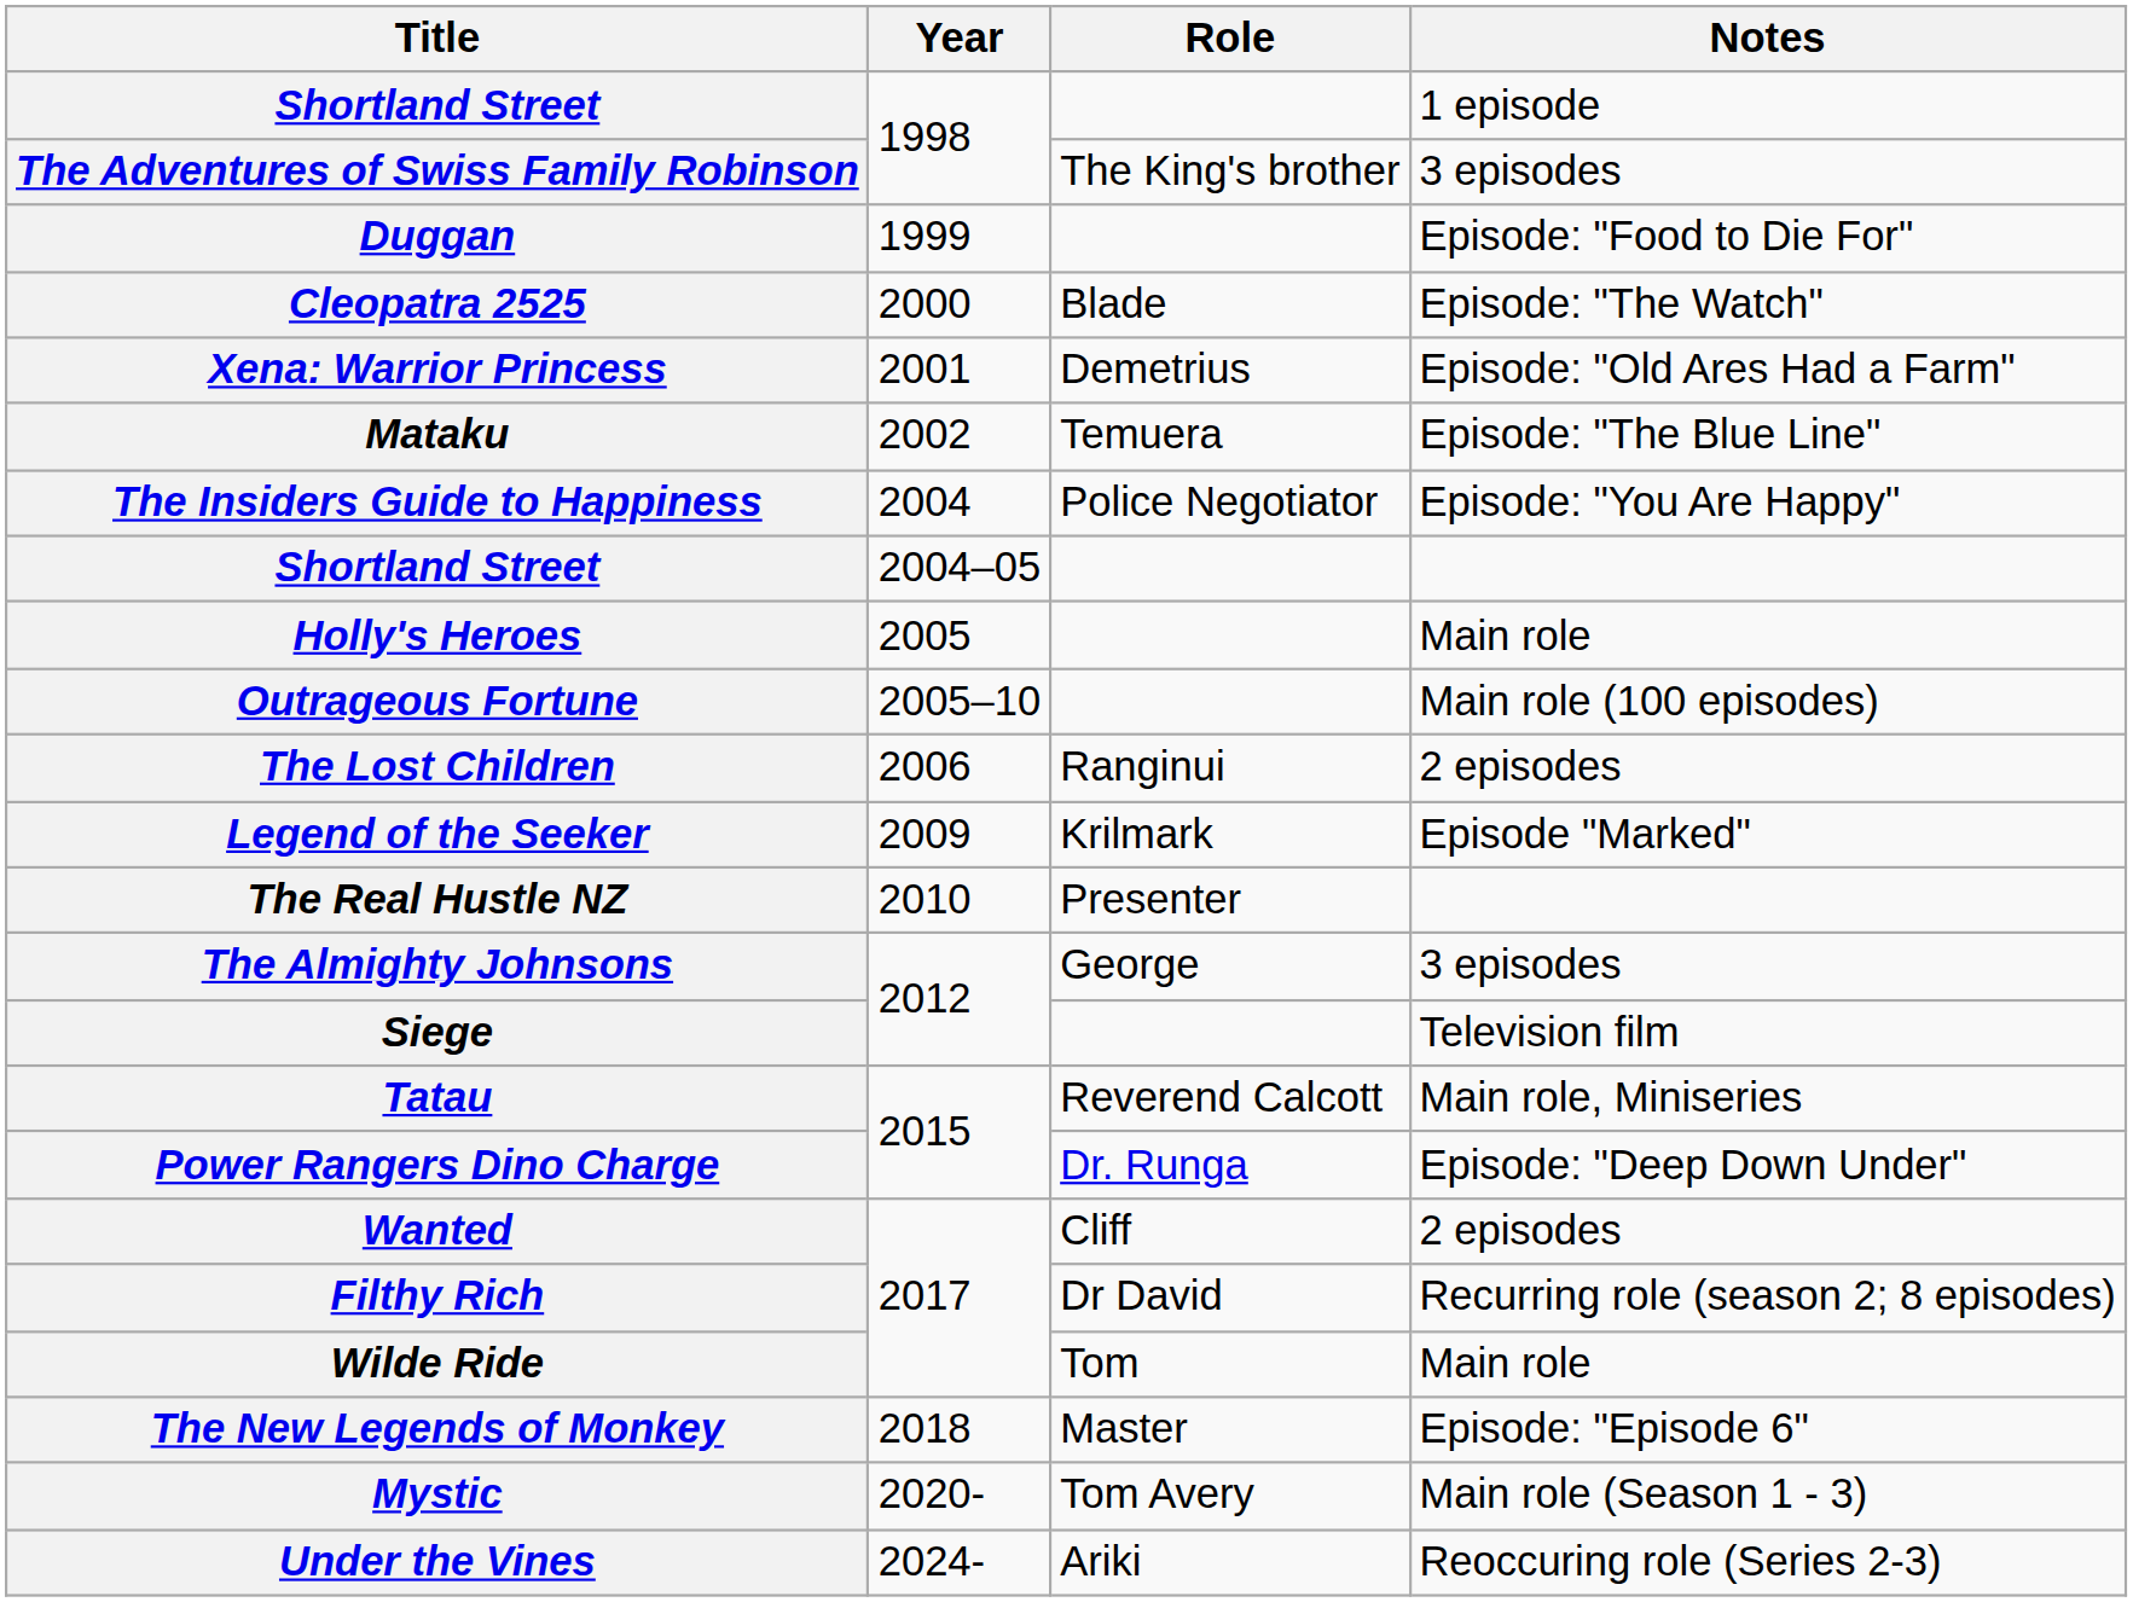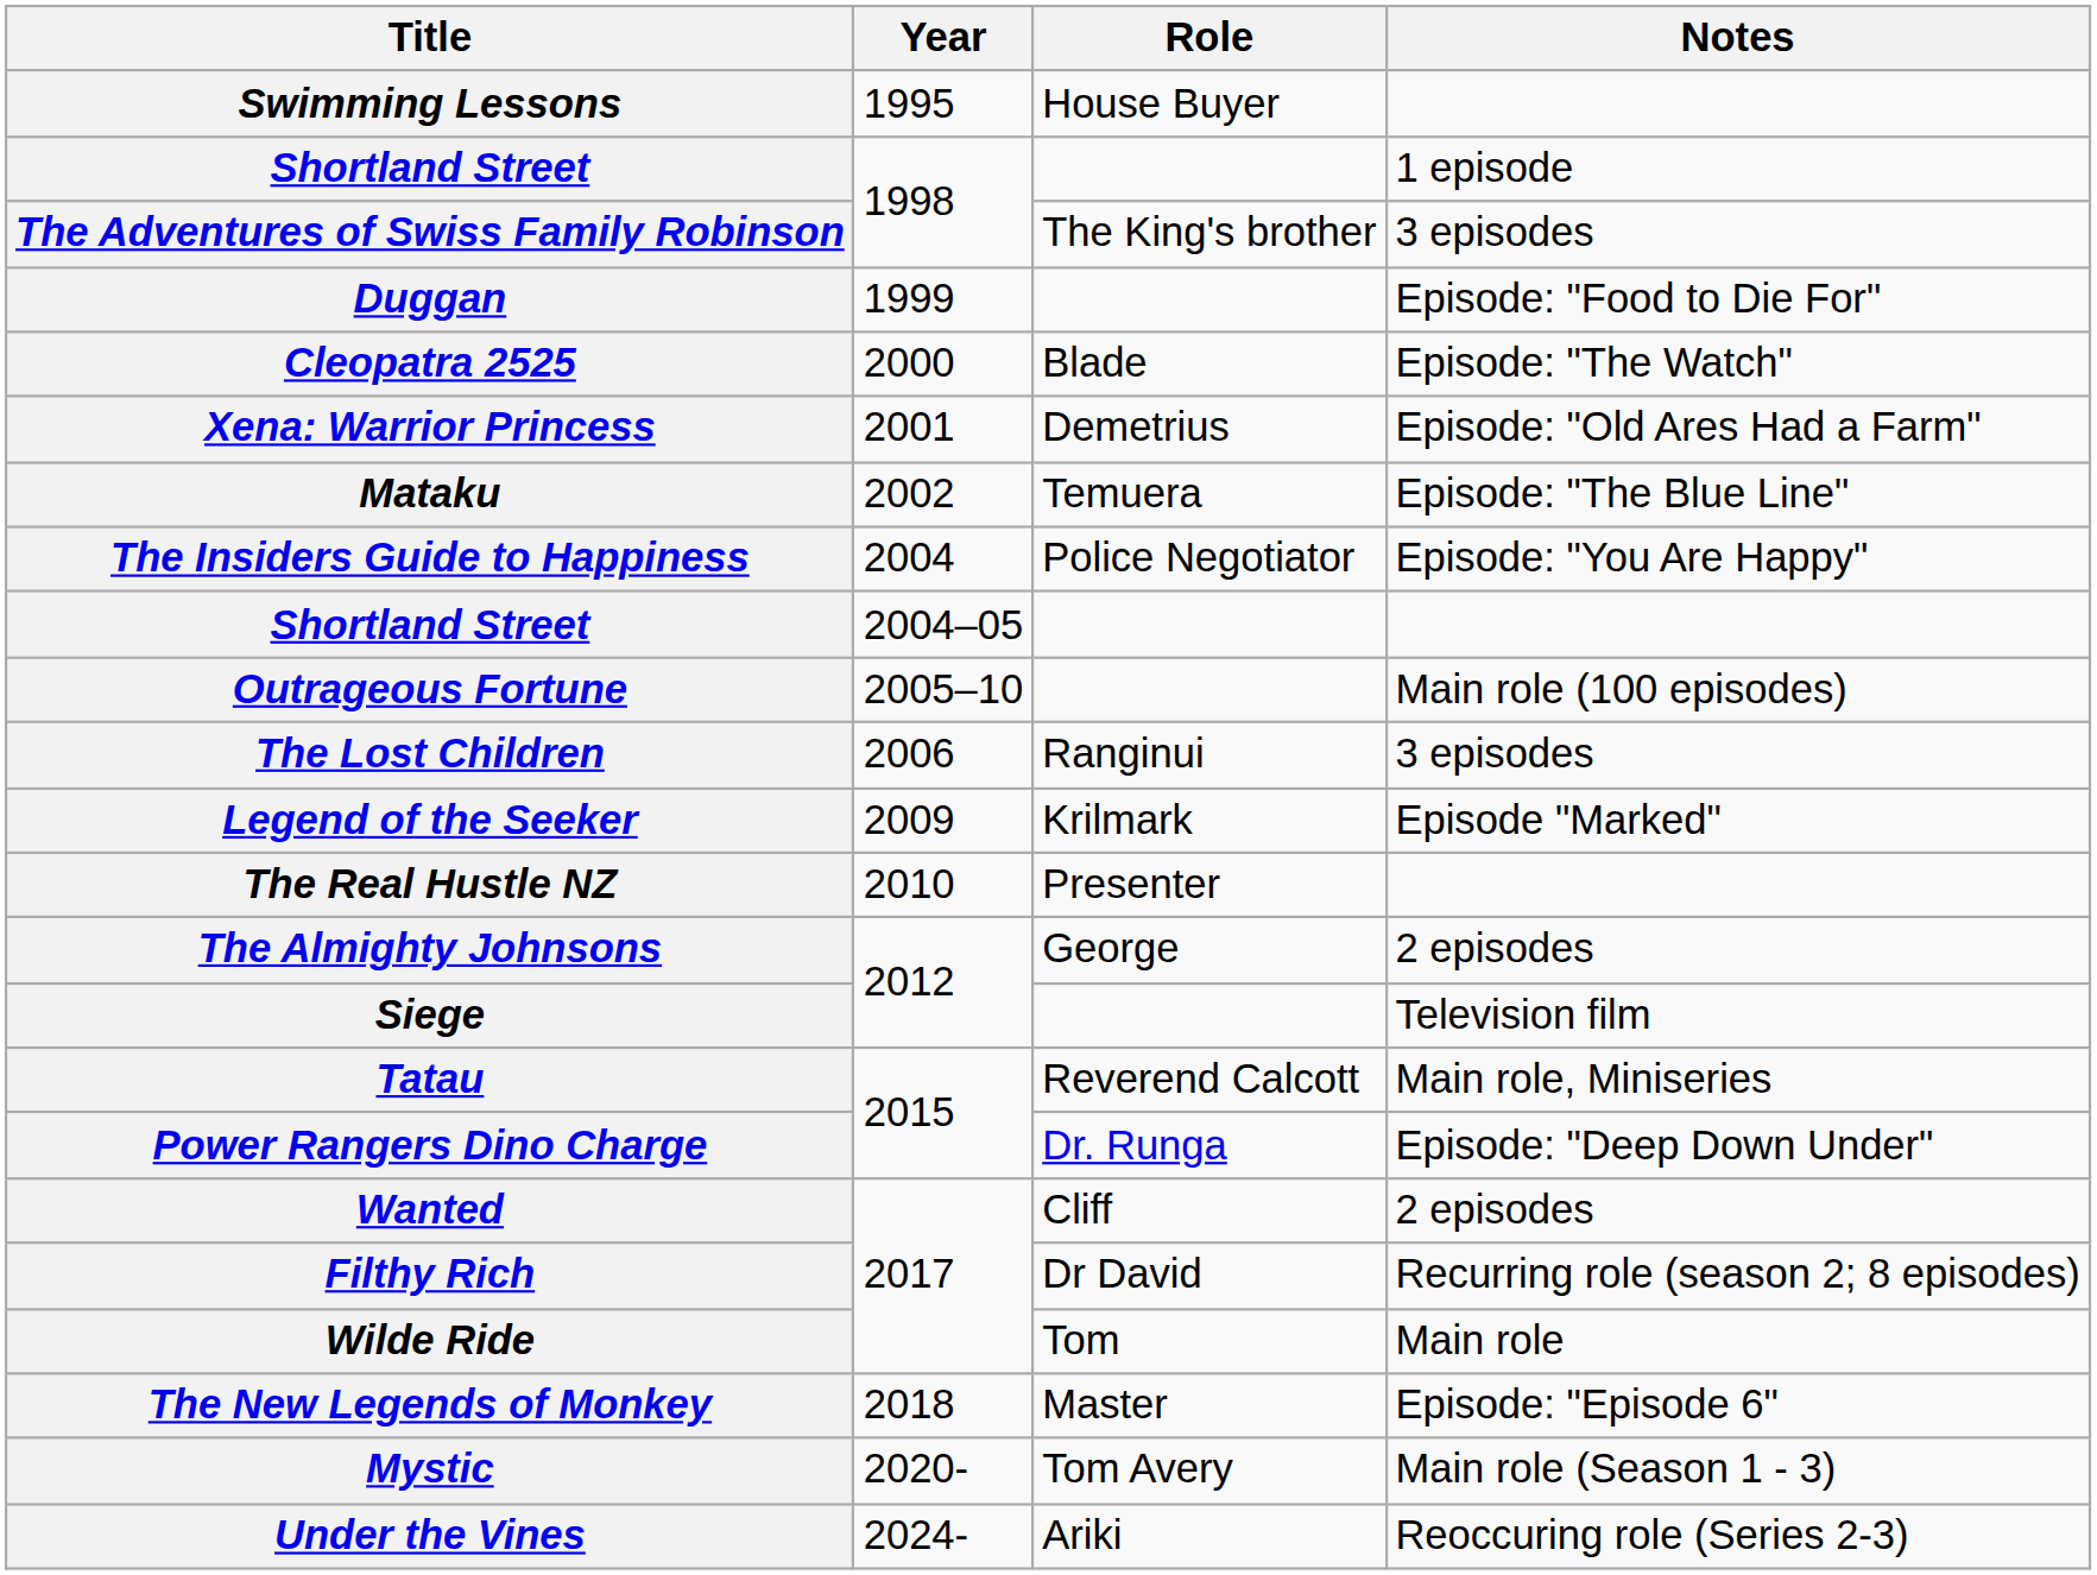+ row: Swimming Lessons | 1995 | House Buyer
- row: Holly's Heroes | 2005 | Main role
The Lost Children | Notes: 2 episodes -> 3 episodes
The Almighty Johnsons | Notes: 3 episodes -> 2 episodes
